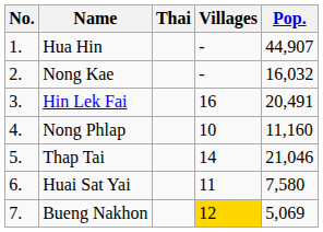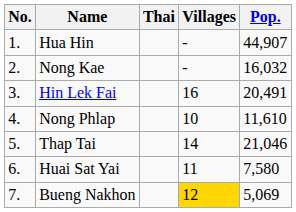Nong Phlap | Pop.: 11,160 -> 11,610
